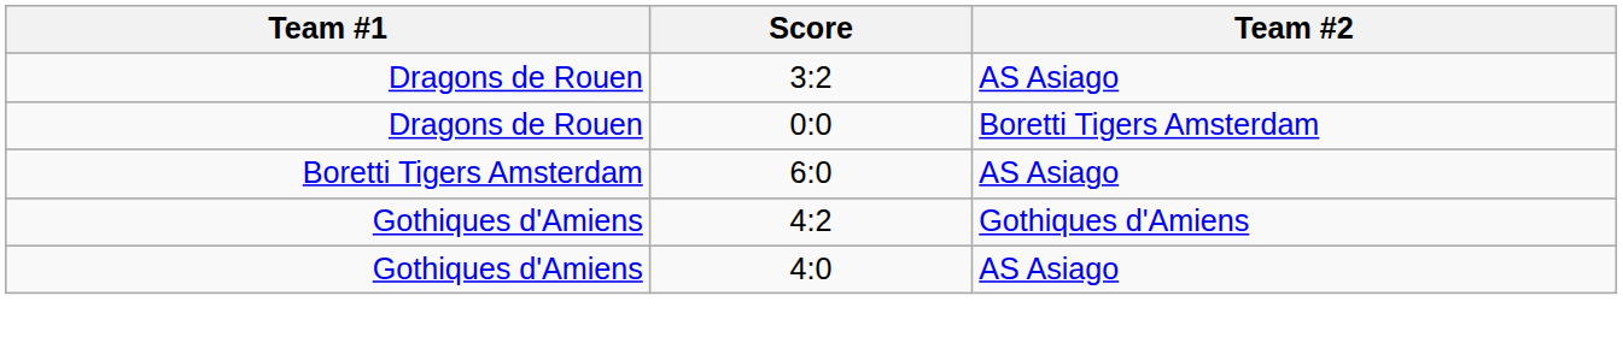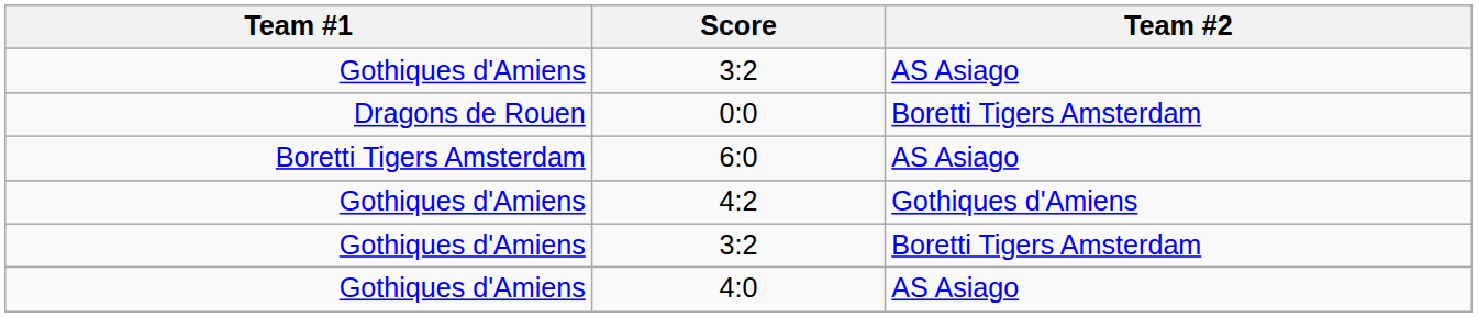3:2 / AS Asiago | Team #1: Dragons de Rouen -> Gothiques d'Amiens
+ row: Gothiques d'Amiens | 3:2 | Boretti Tigers Amsterdam
